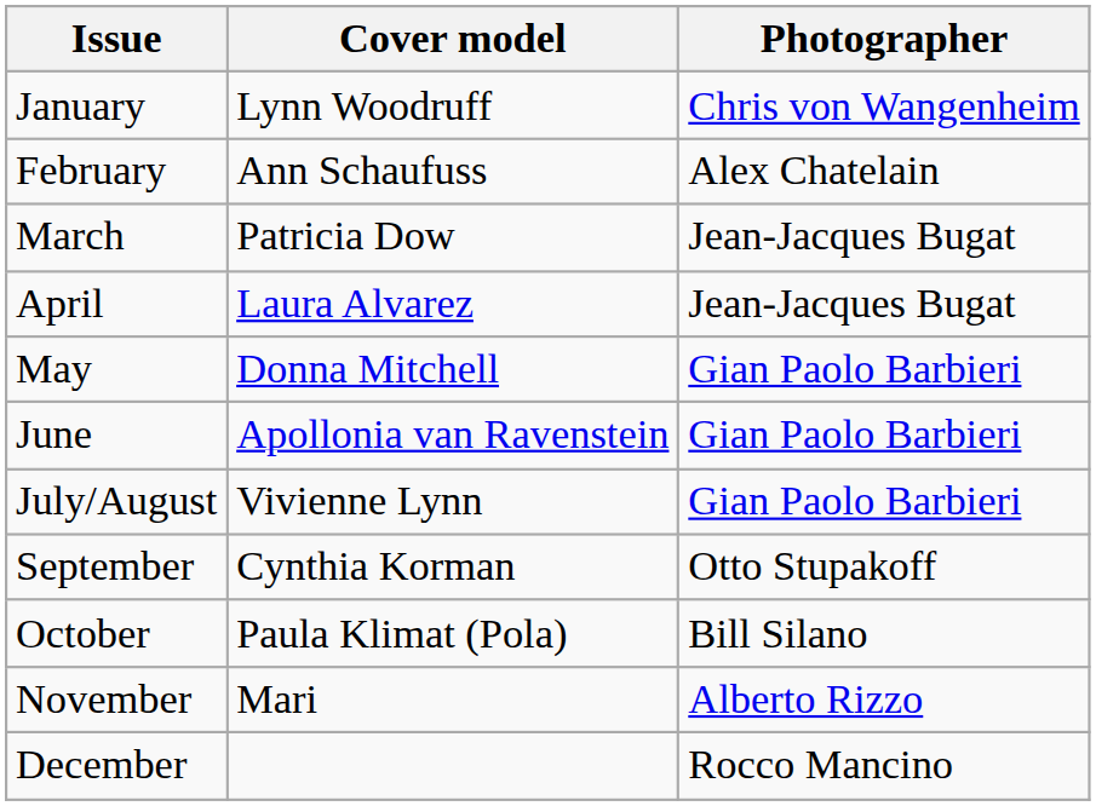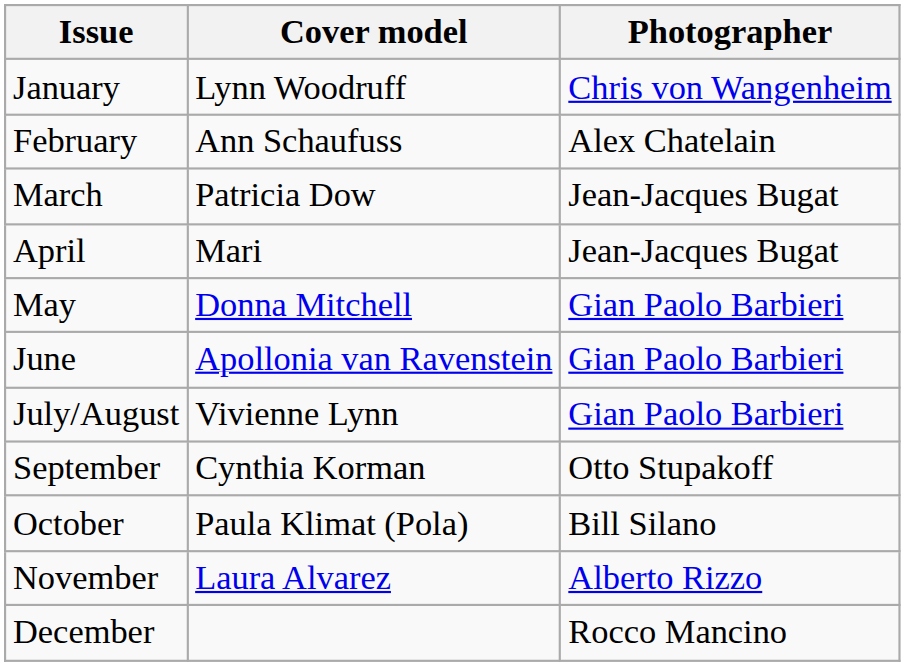April | Cover model: Laura Alvarez -> Mari
November | Cover model: Mari -> Laura Alvarez
